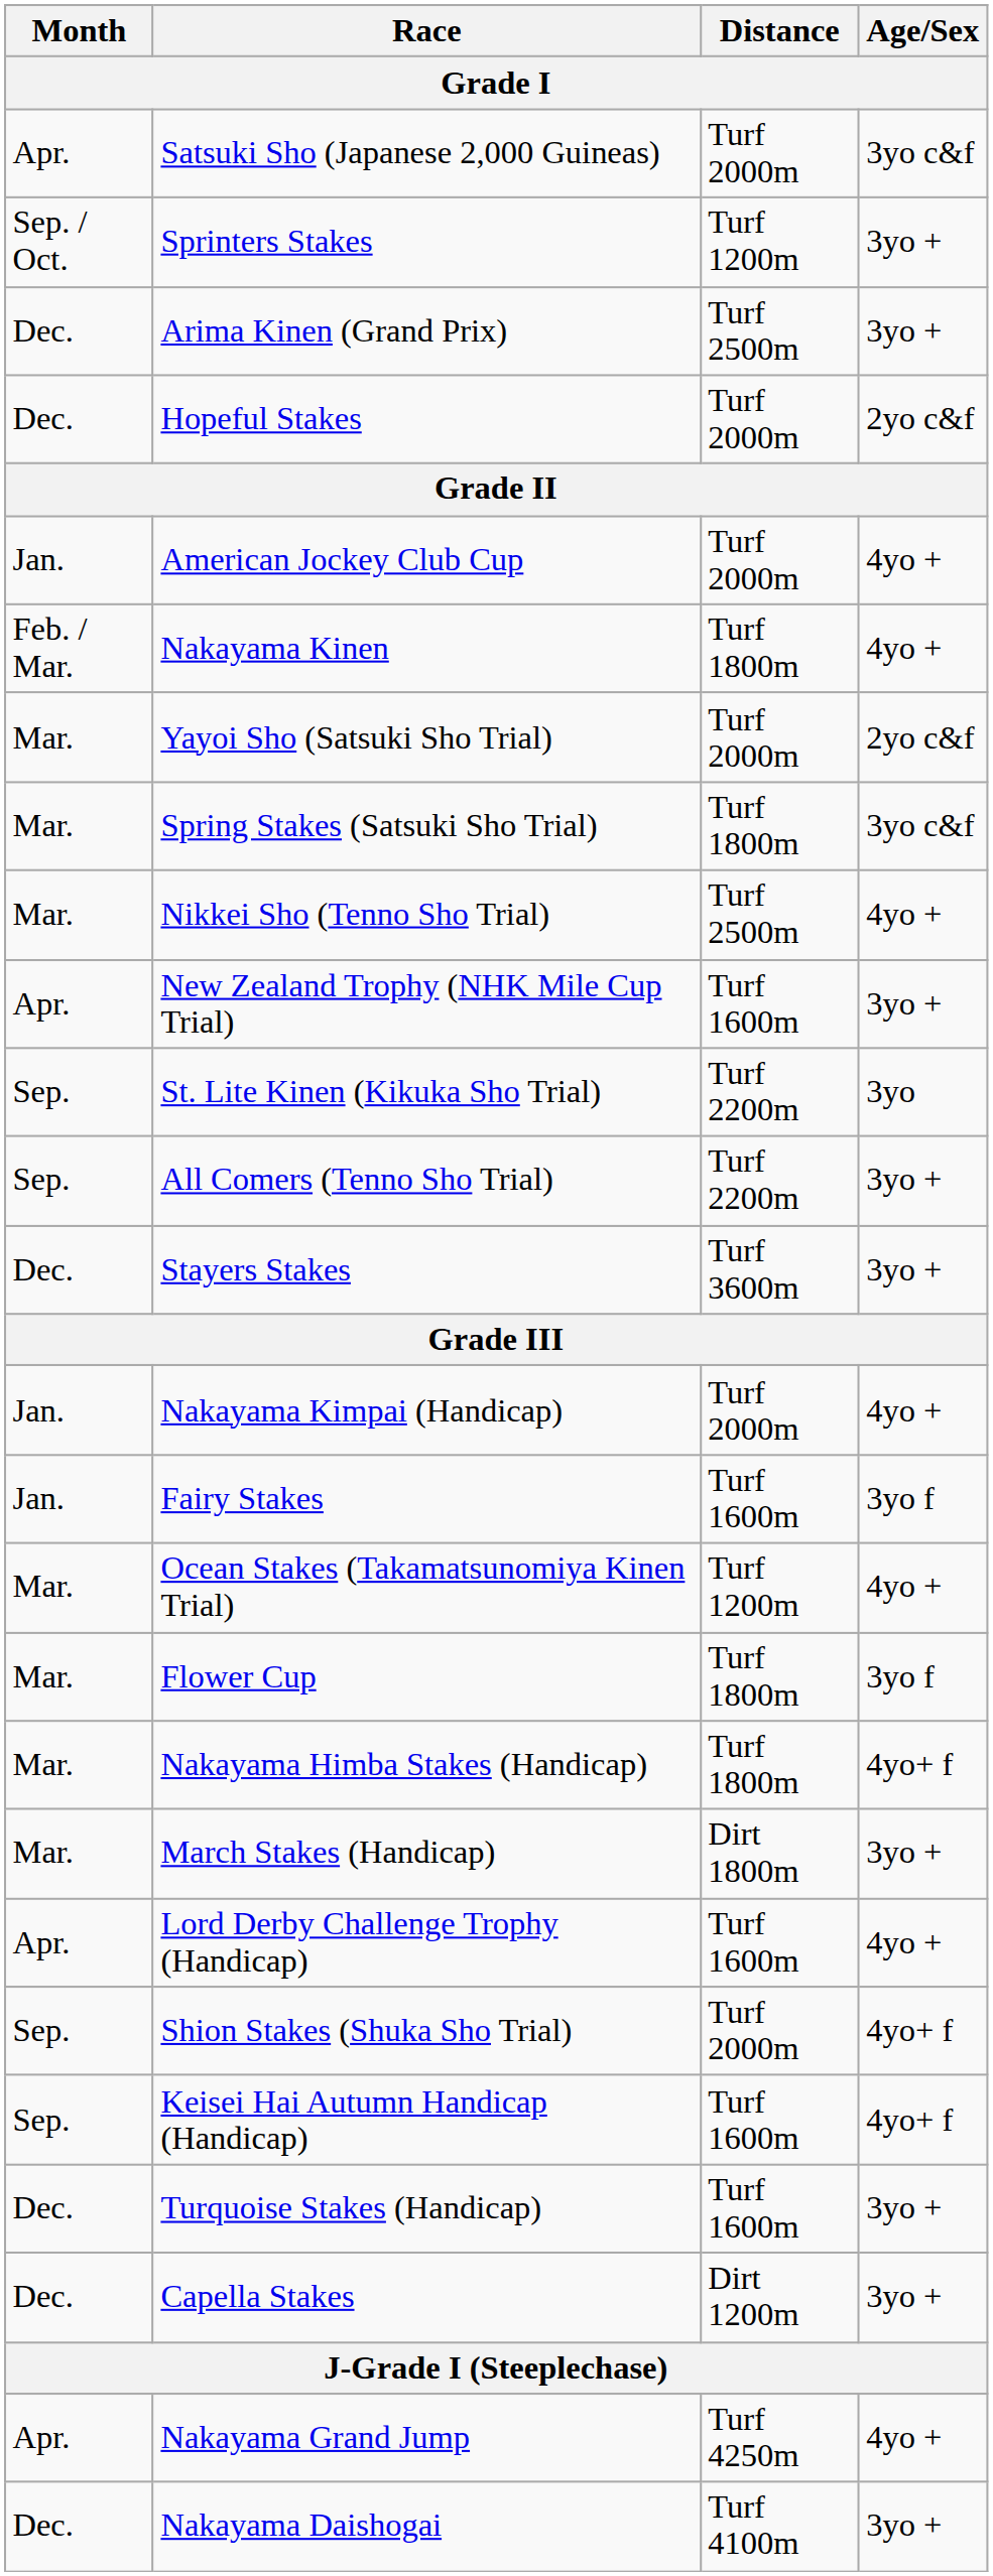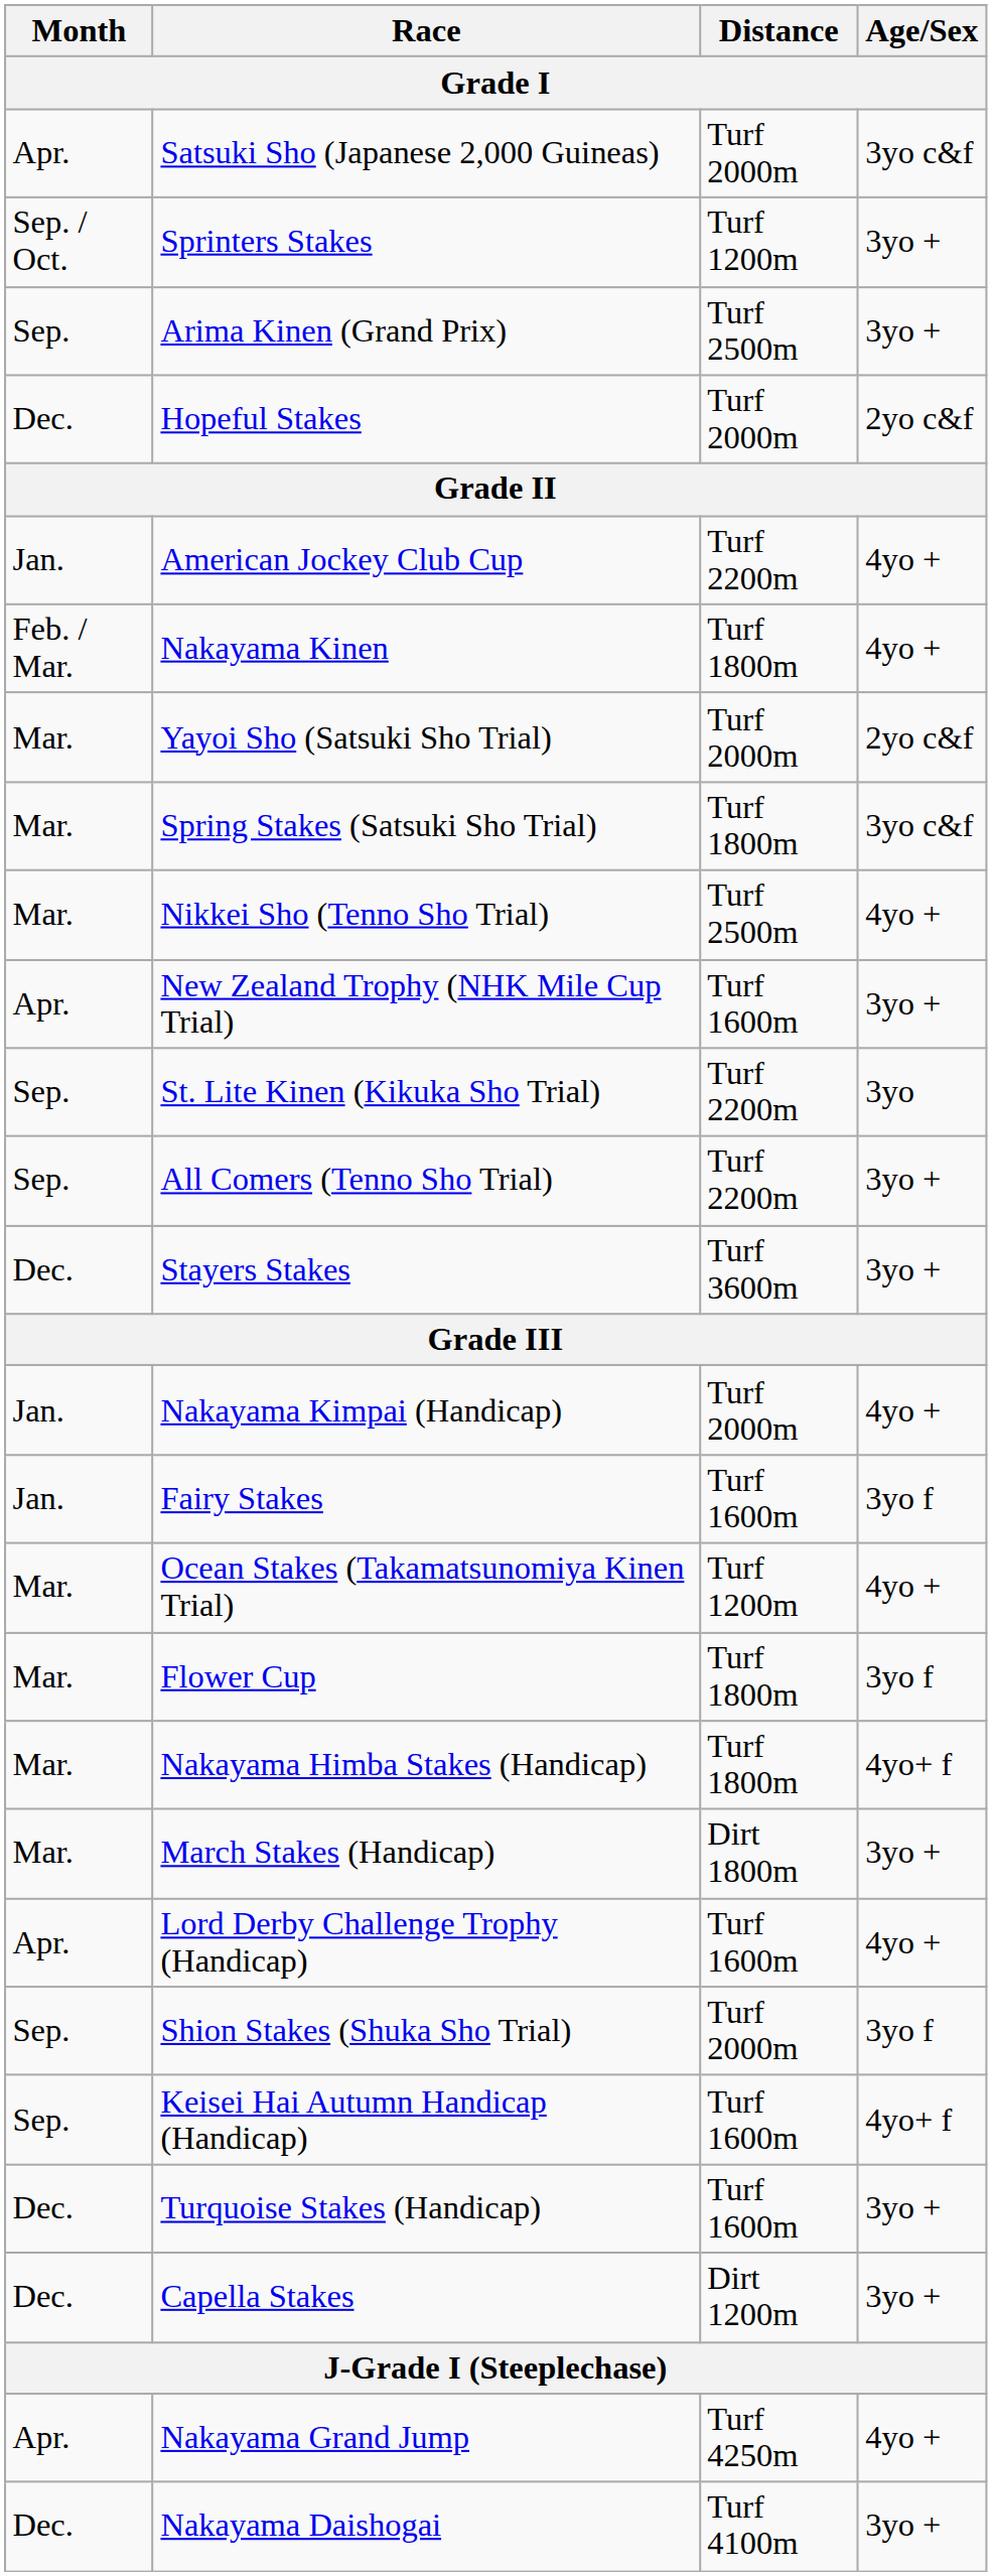Arima Kinen (Grand Prix) | Month: Dec. -> Sep.
American Jockey Club Cup | Distance: Turf 2000m -> Turf 2200m
Shion Stakes (Shuka Sho Trial) | Age/Sex: 4yo+ f -> 3yo f
